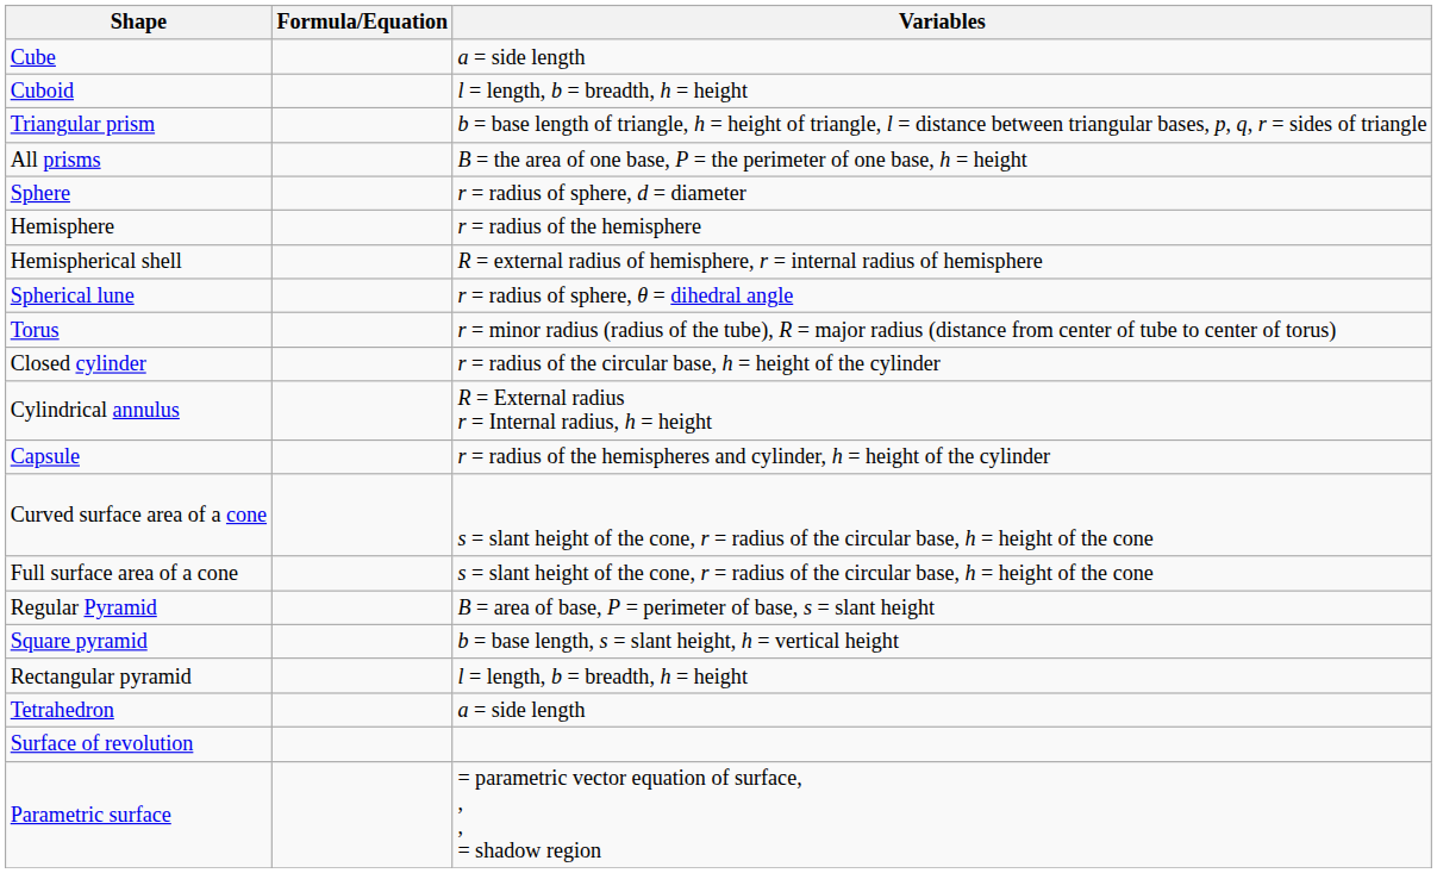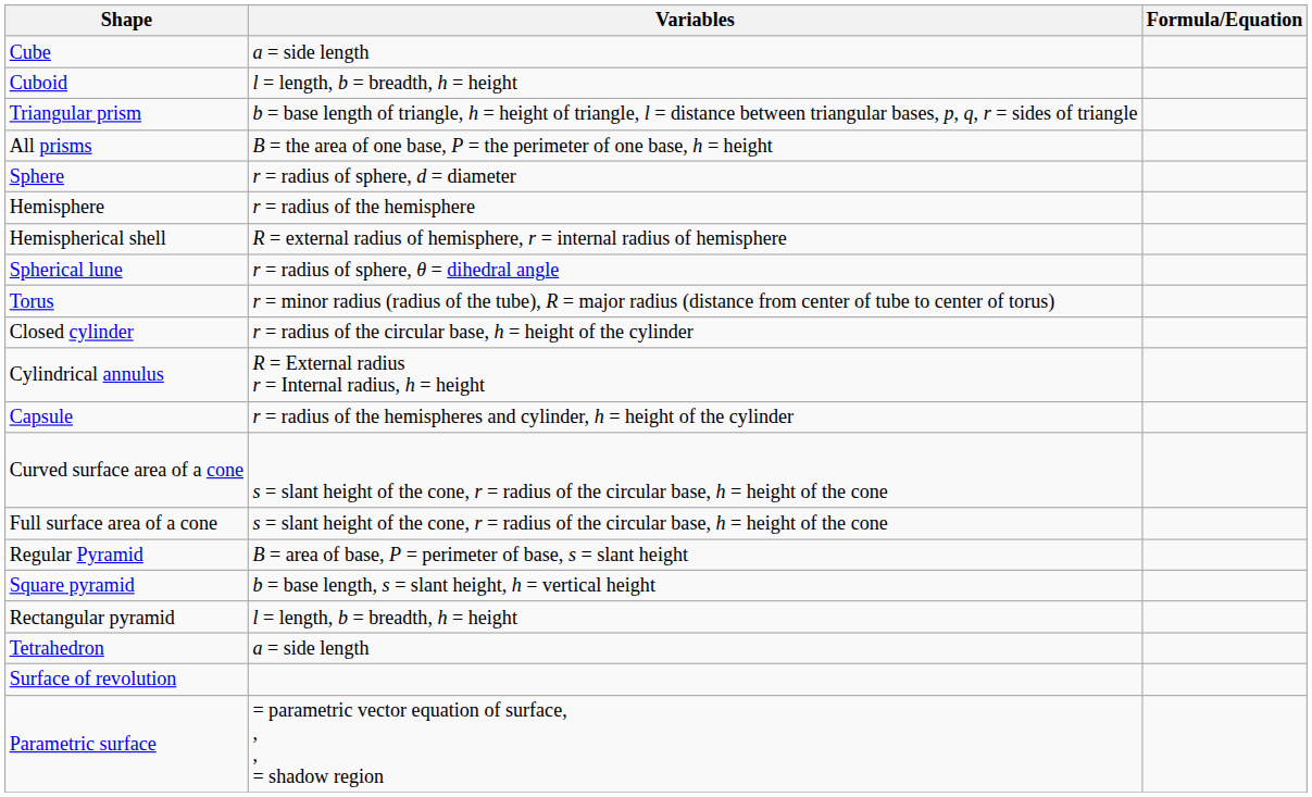columns swapped: Formula/Equation <-> Variables
